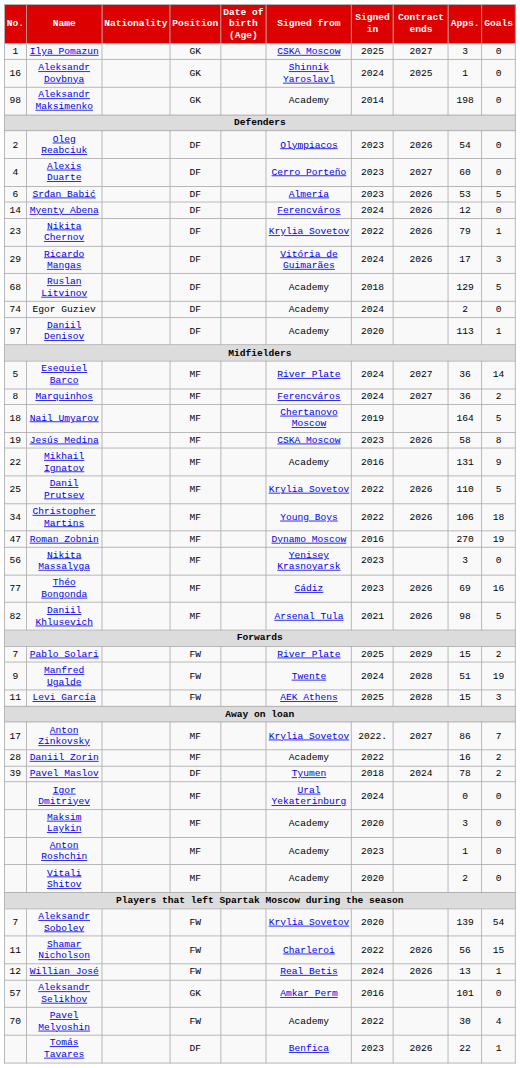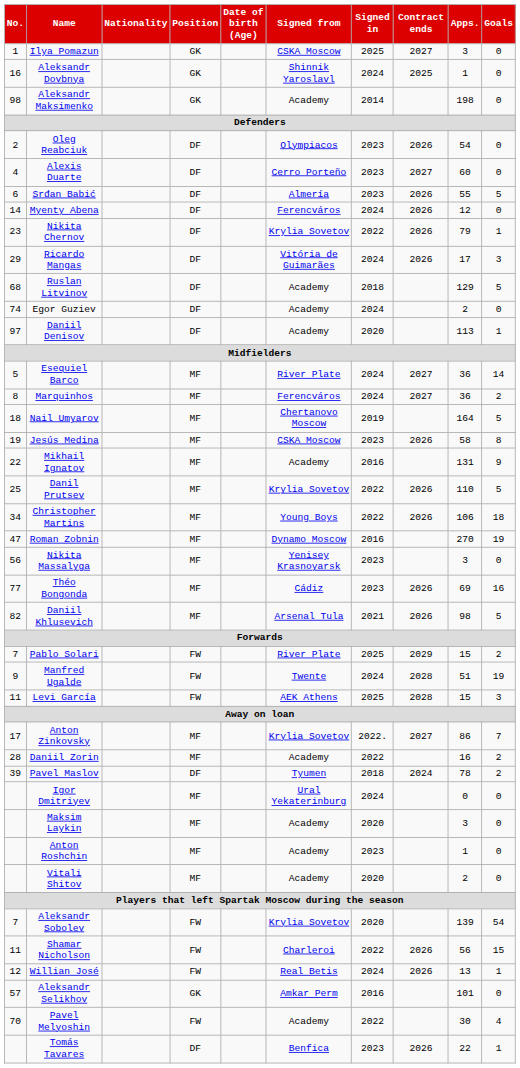Srđan Babić | Apps.: 53 -> 55
